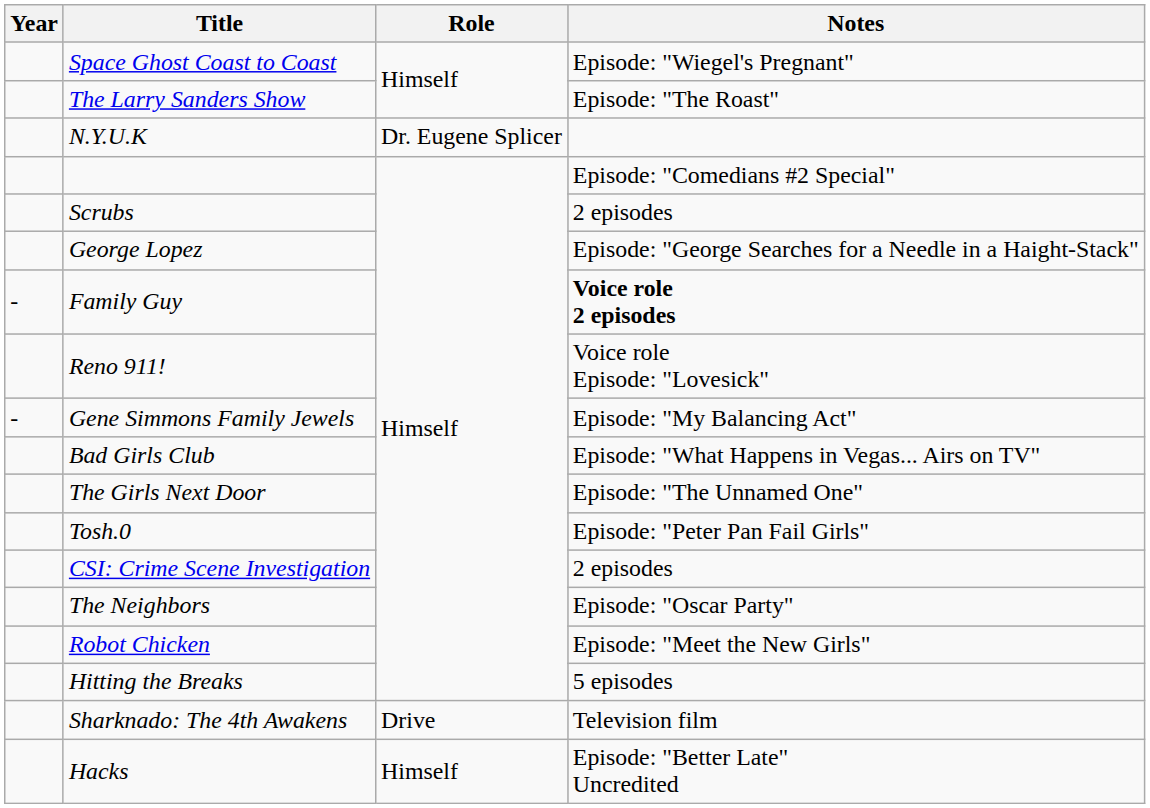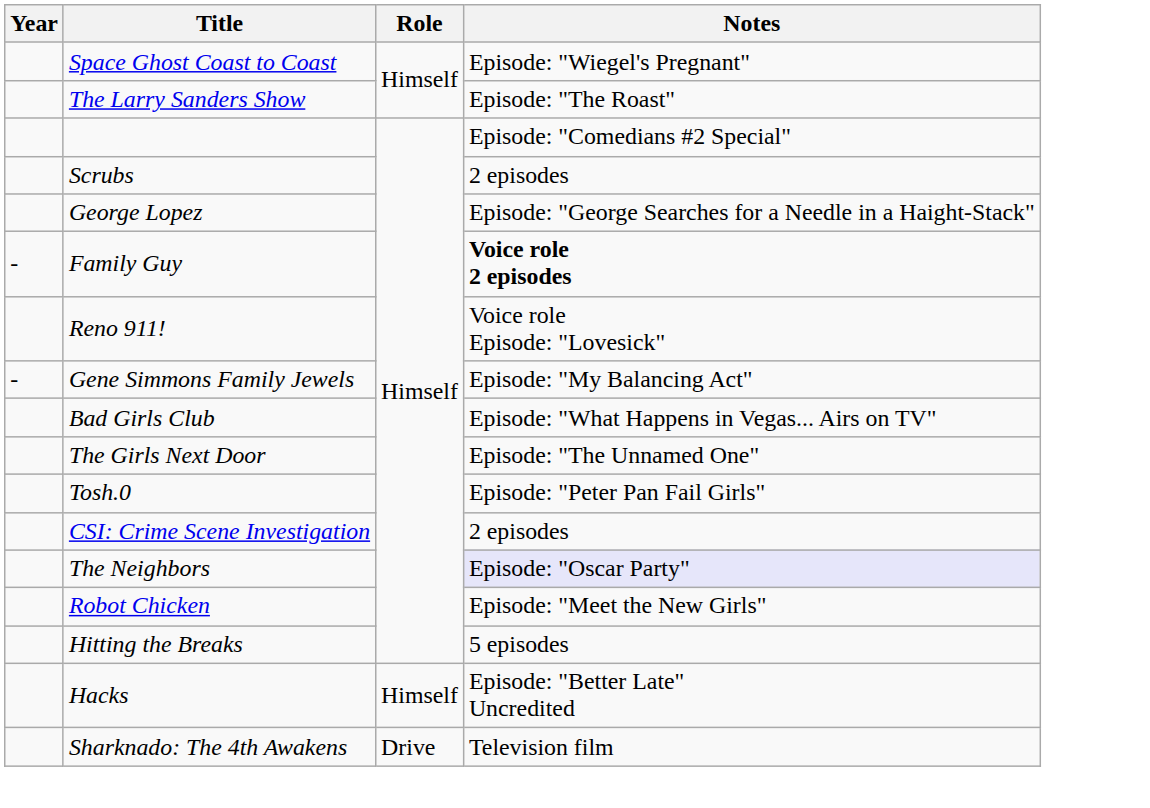- row: N.Y.U.K | Dr. Eugene Splicer
The Neighbors | Notes: no background -> lavender background
rows swapped: Sharknado: The 4th Awakens <-> Hacks
